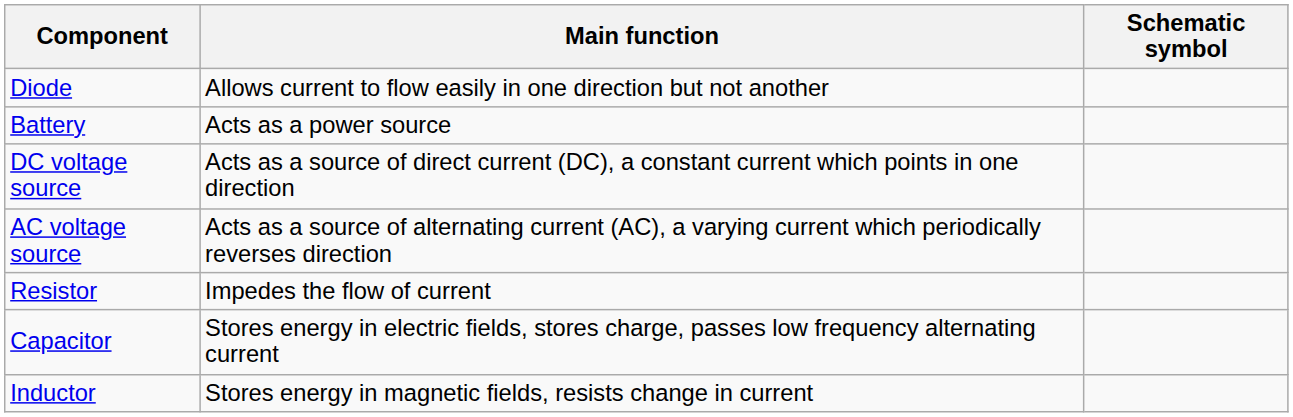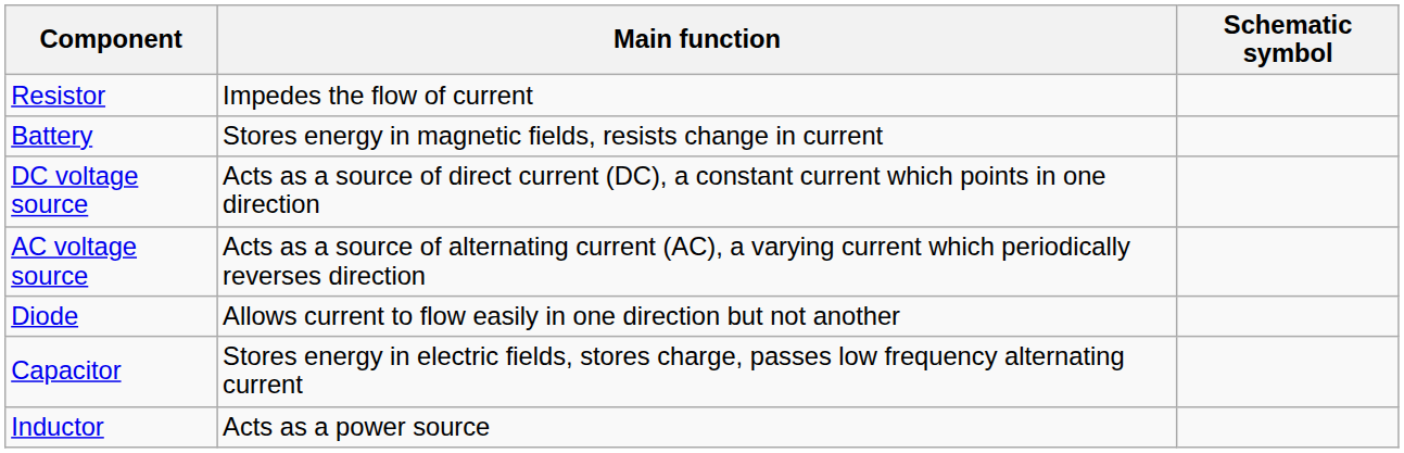rows swapped: Resistor <-> Diode
Battery | Main function: Acts as a power source -> Stores energy in magnetic fields, resists change in current
Inductor | Main function: Stores energy in magnetic fields, resists change in current -> Acts as a power source
